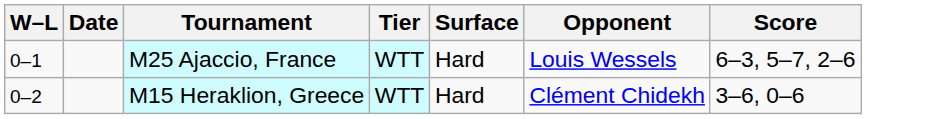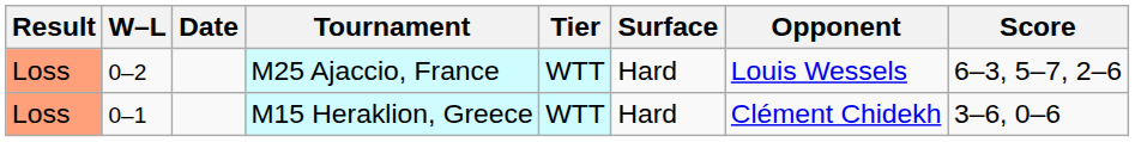+ column: Result | Loss | Loss
M25 Ajaccio, France | W–L: 0–1 -> 0–2
M15 Heraklion, Greece | W–L: 0–2 -> 0–1
